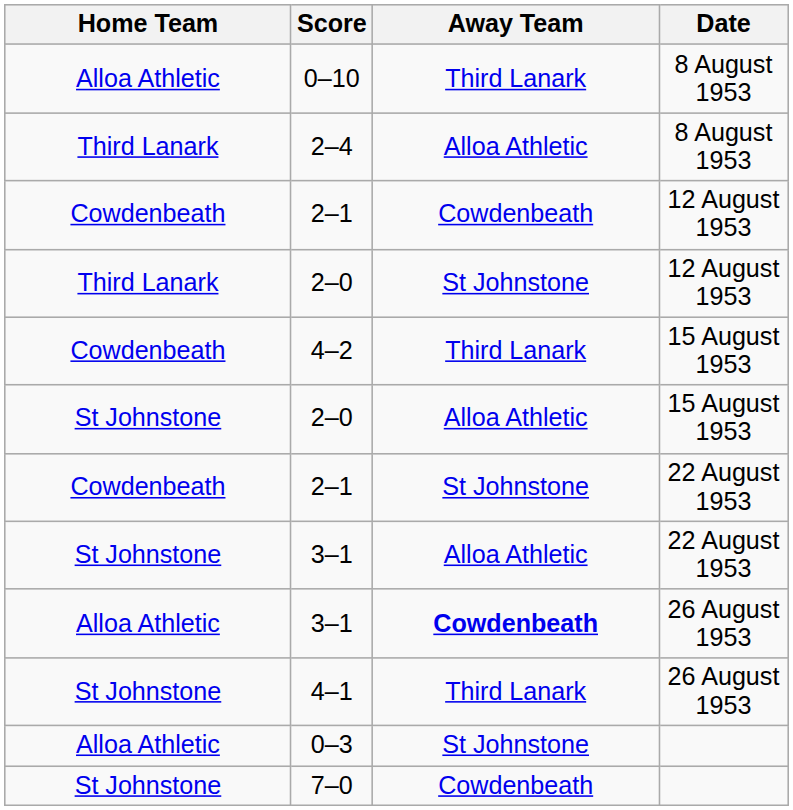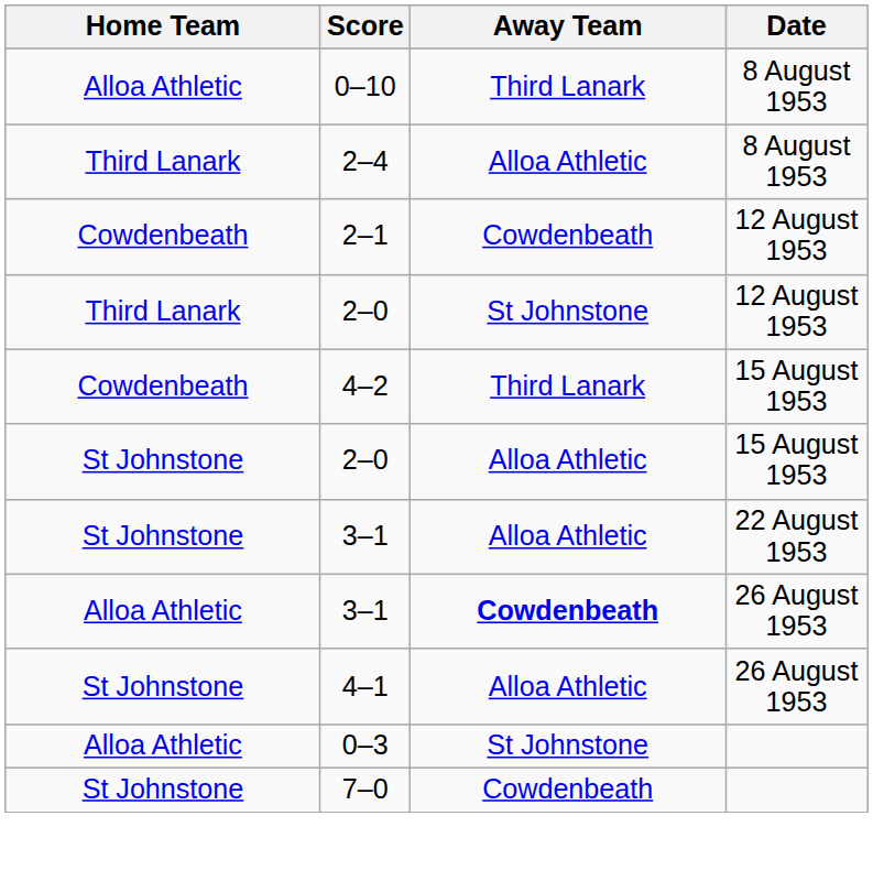- row: Cowdenbeath | 2–1 | St Johnstone | 22 August 1953
4–1 | Away Team: Third Lanark -> Alloa Athletic
